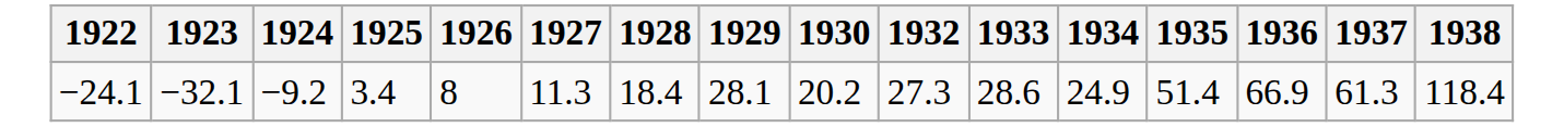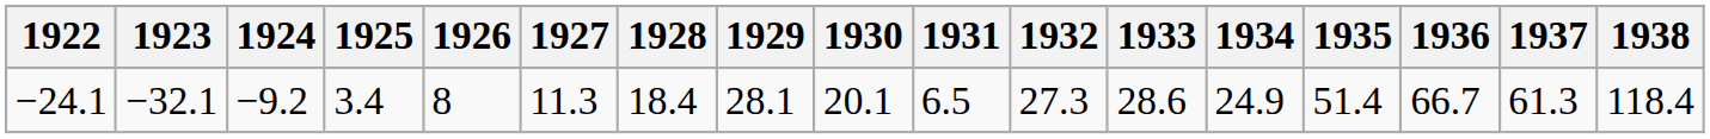+ column: 1931 | 6.5
−24.1 | 1930: 20.2 -> 20.1
−24.1 | 1936: 66.9 -> 66.7
